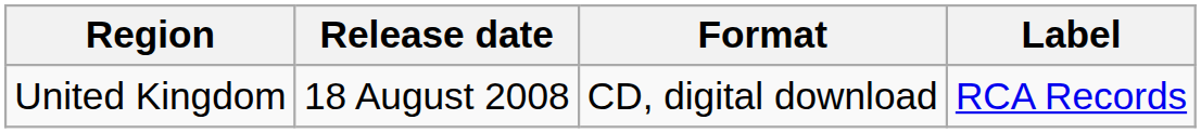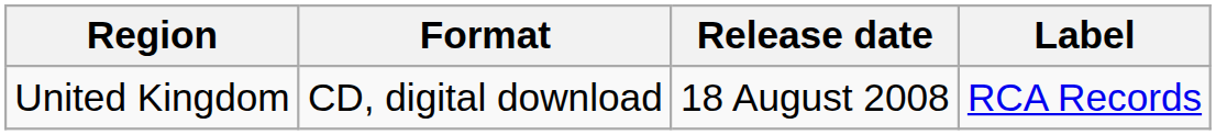columns swapped: Release date <-> Format
